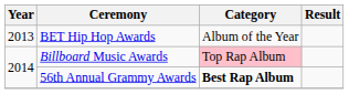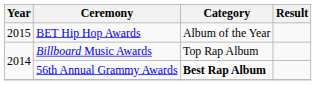BET Hip Hop Awards | Year: 2013 -> 2015
Billboard Music Awards | Category: pink background -> no background
